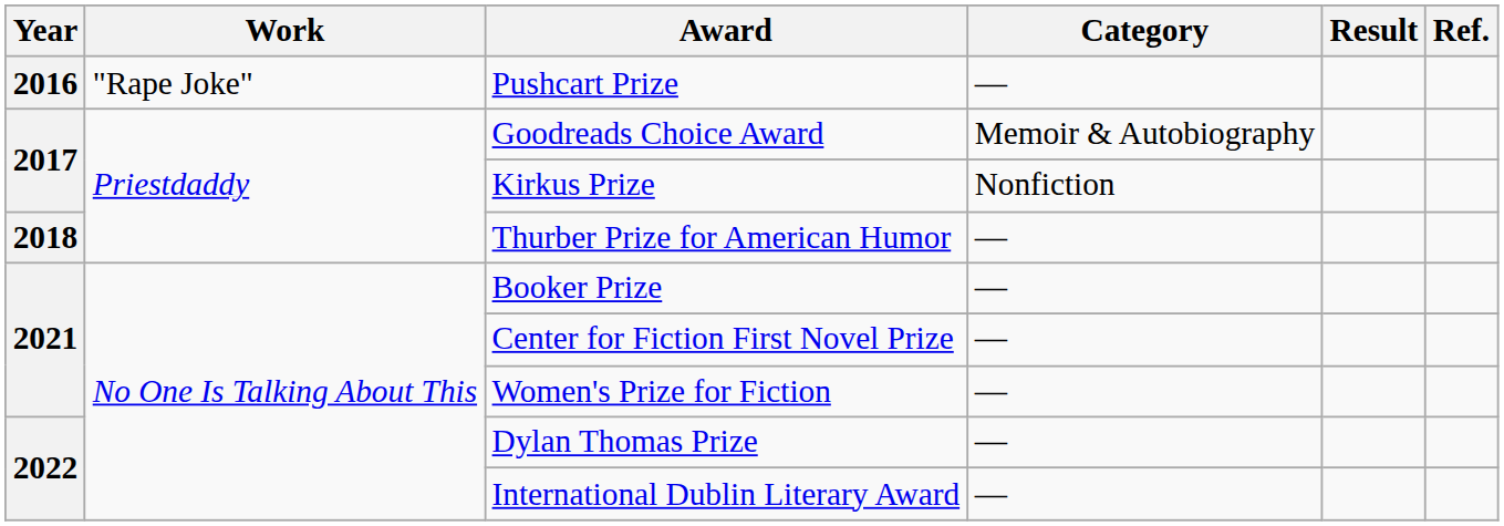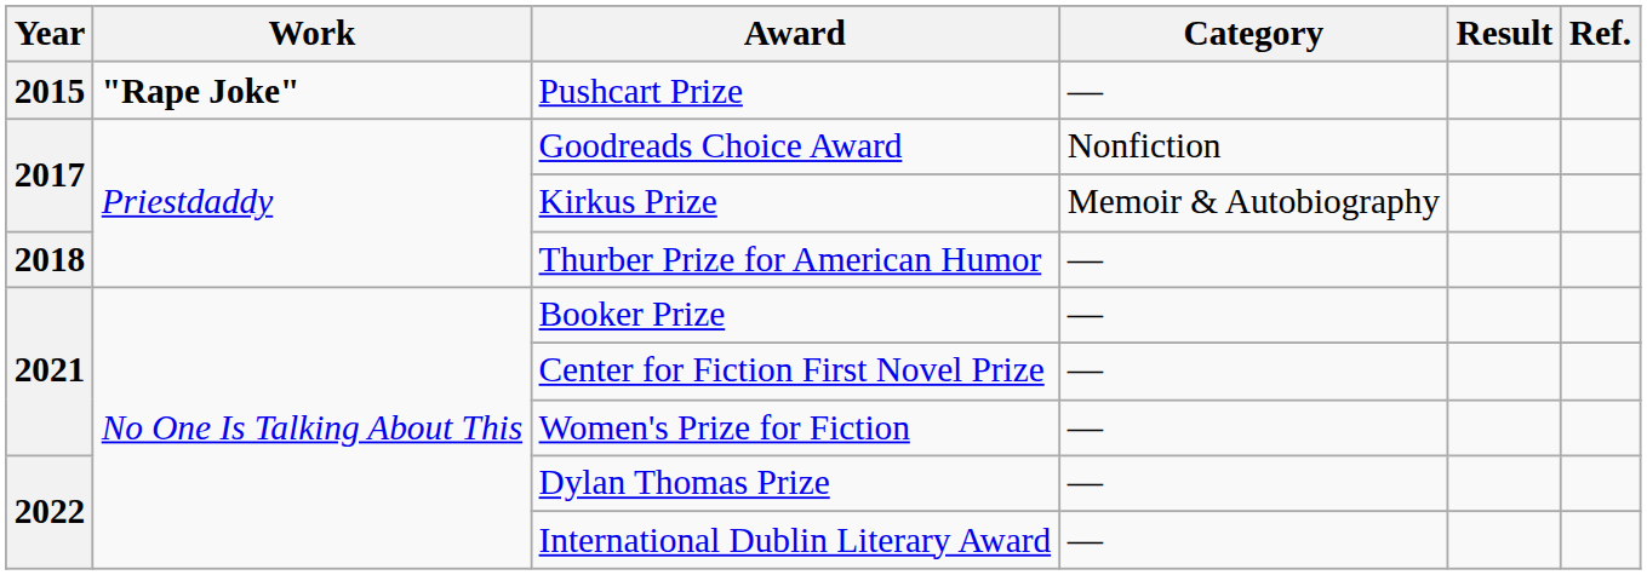Pushcart Prize | Year: 2016 -> 2015
Pushcart Prize | Work: normal -> bold
Goodreads Choice Award | Category: Memoir & Autobiography -> Nonfiction
Kirkus Prize | Category: Nonfiction -> Memoir & Autobiography
